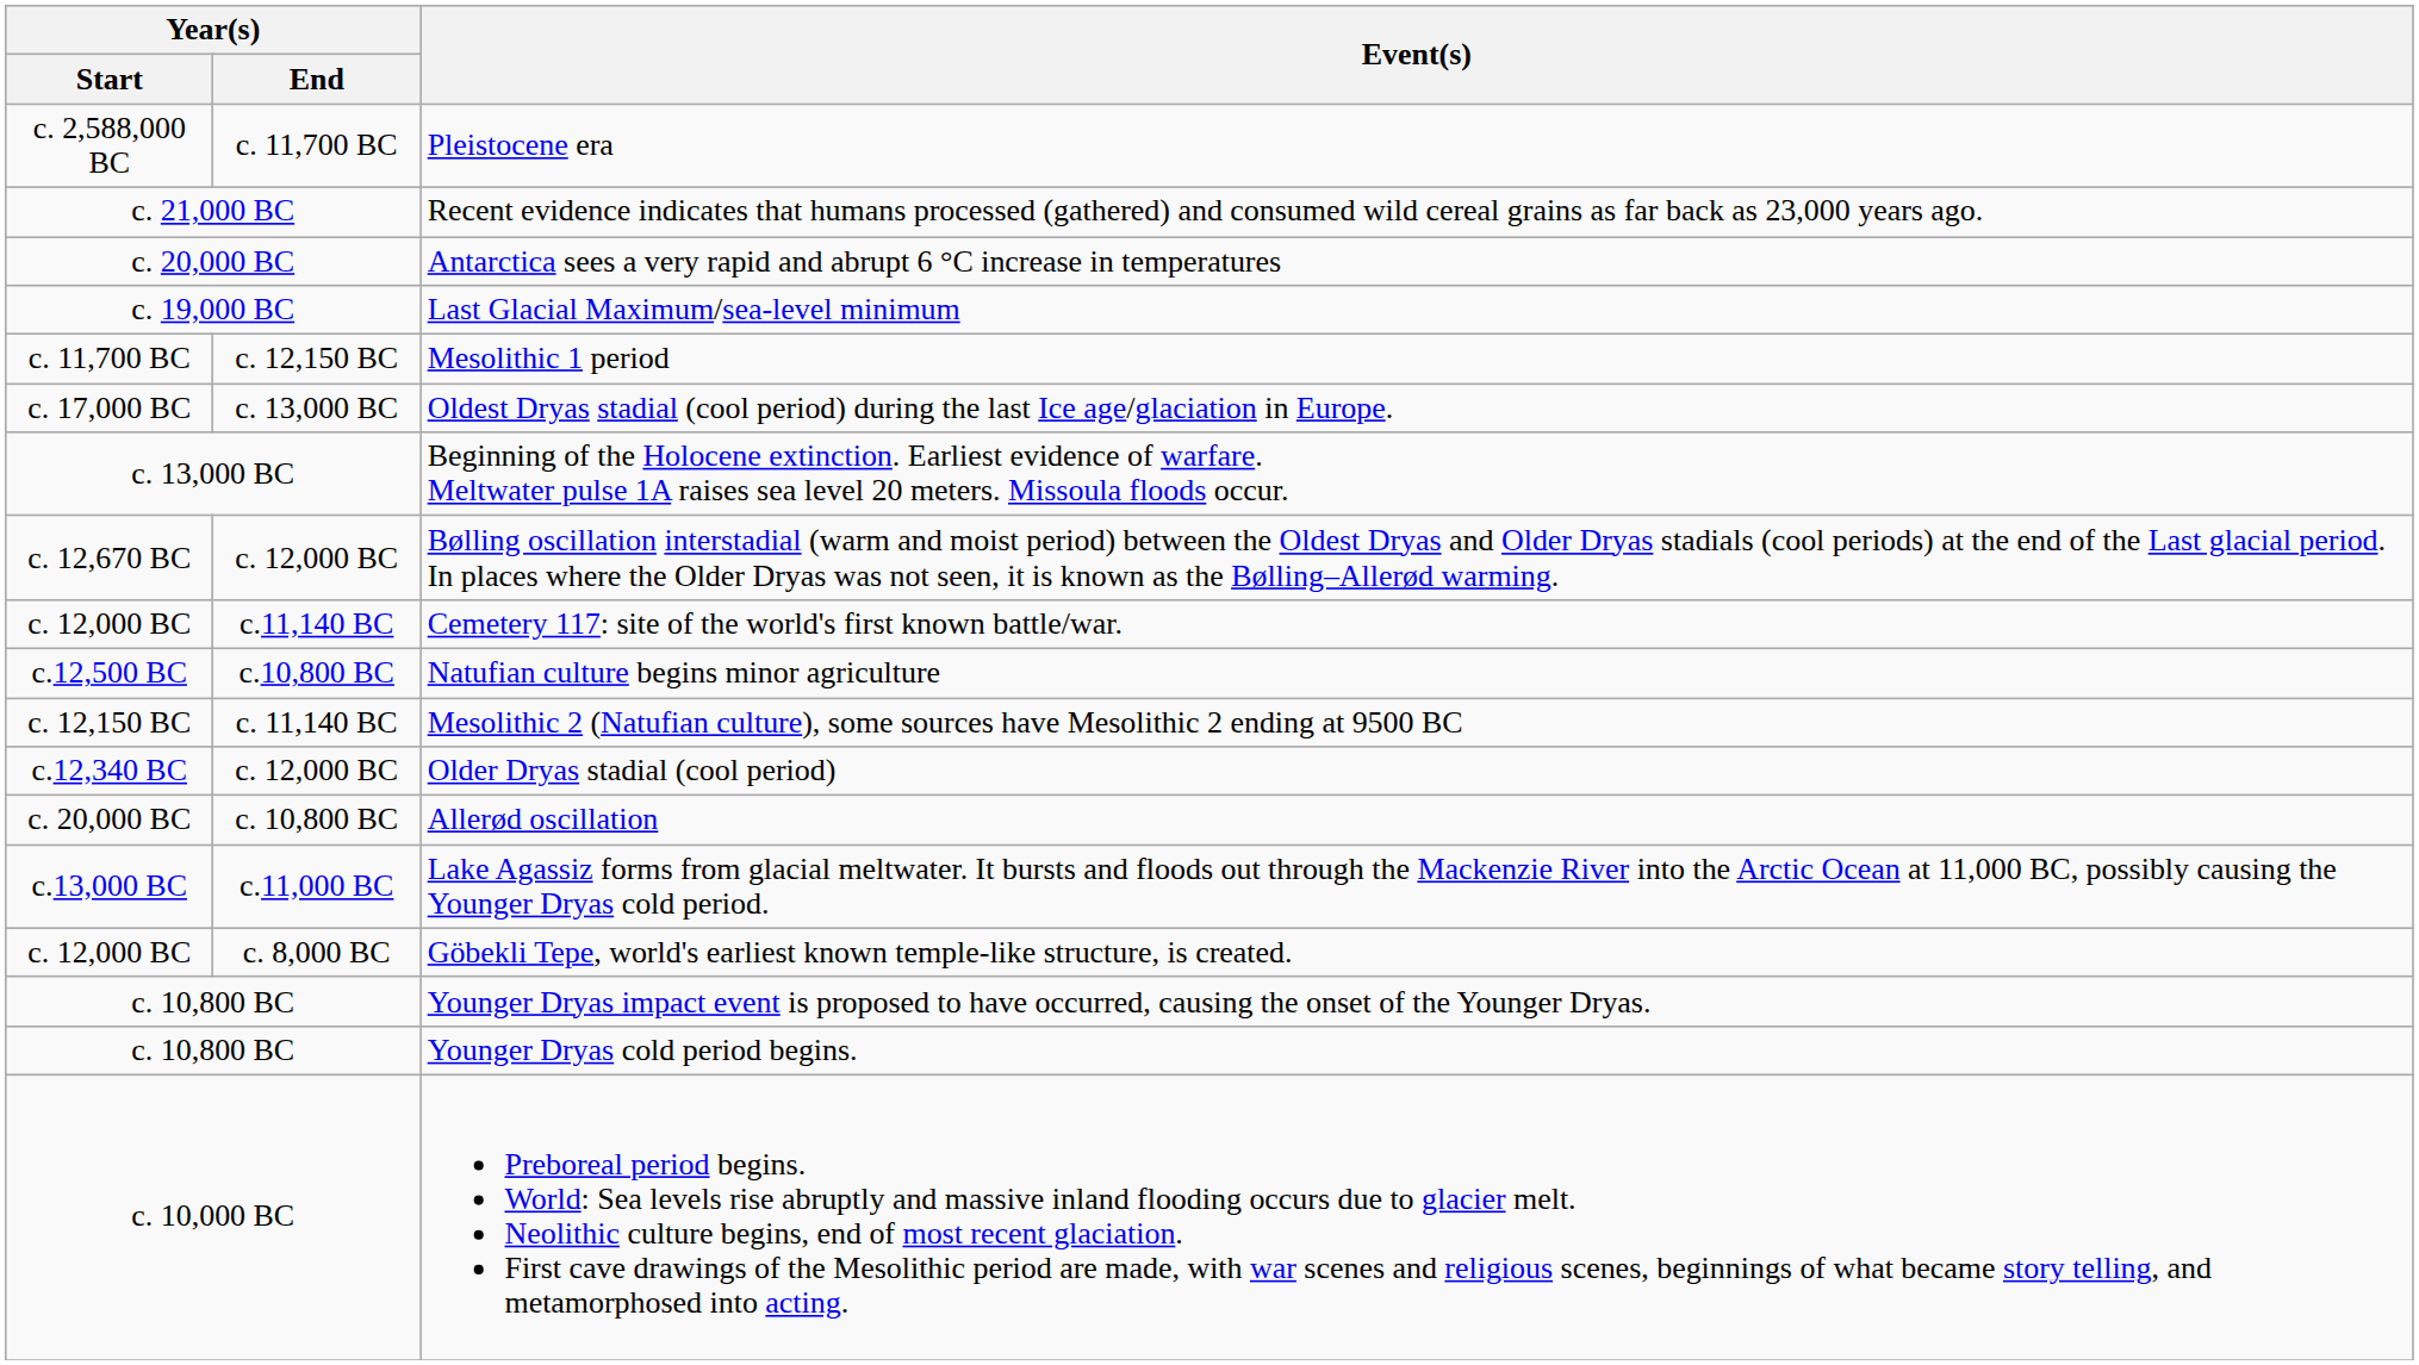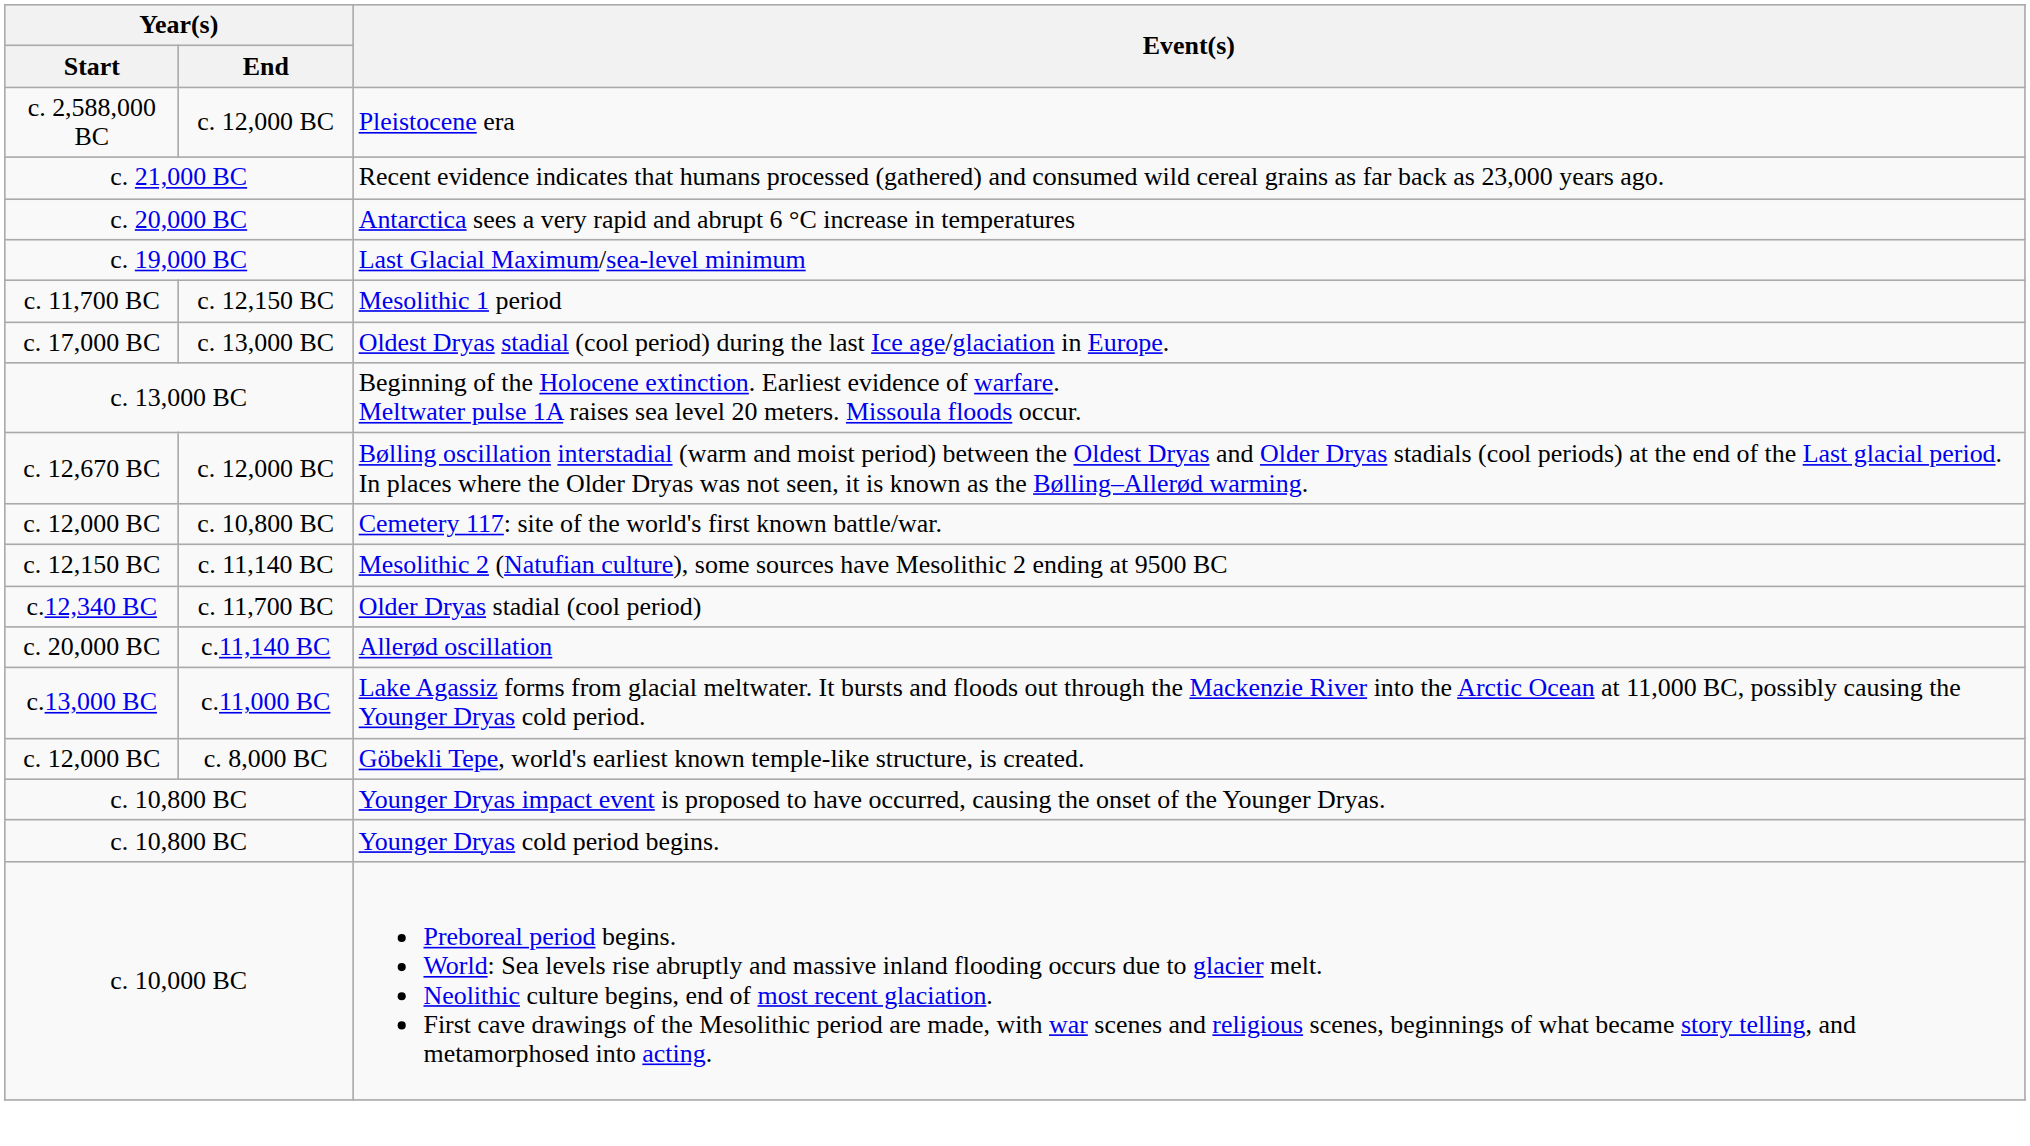Pleistocene era | Year(s) / End: c. 11,700 BC -> c. 12,000 BC
Cemetery 117: site of the world's first known battle/war. | Year(s) / End: c.11,140 BC -> c. 10,800 BC
- row: c.12,500 BC | c.10,800 BC | Natufian culture begins minor agriculture
Older Dryas stadial (cool period) | Year(s) / End: c. 12,000 BC -> c. 11,700 BC
Allerød oscillation | Year(s) / End: c. 10,800 BC -> c.11,140 BC
